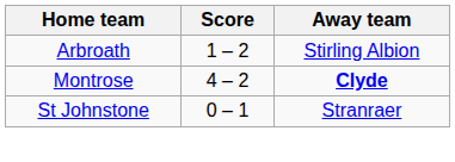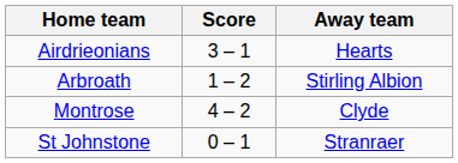+ row: Airdrieonians | 3 – 1 | Hearts
Montrose | Away team: bold -> normal
